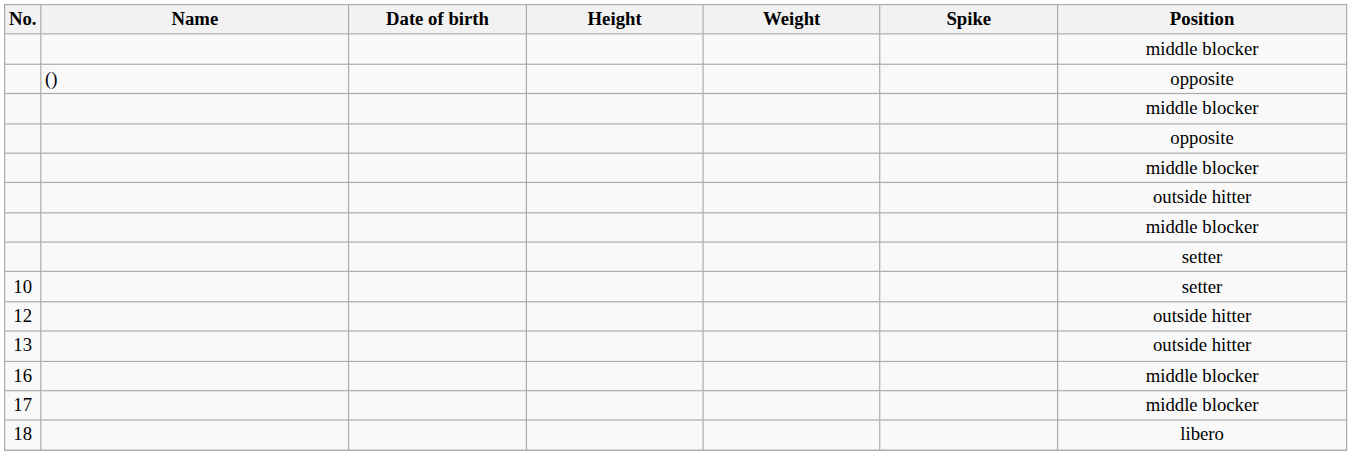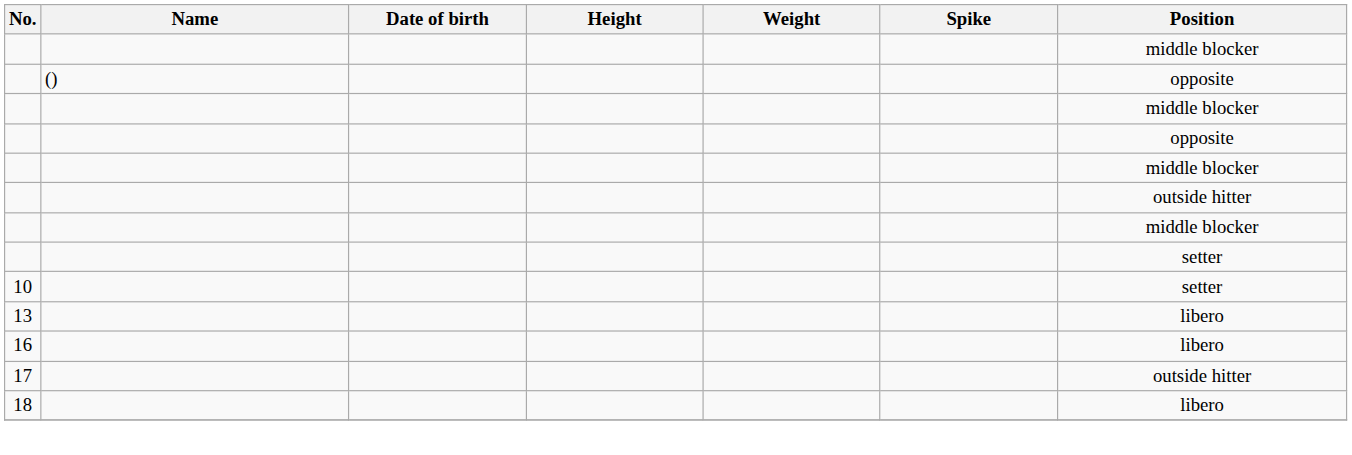- row: 12 | outside hitter
13 | Position: outside hitter -> libero
16 | Position: middle blocker -> libero
17 | Position: middle blocker -> outside hitter
